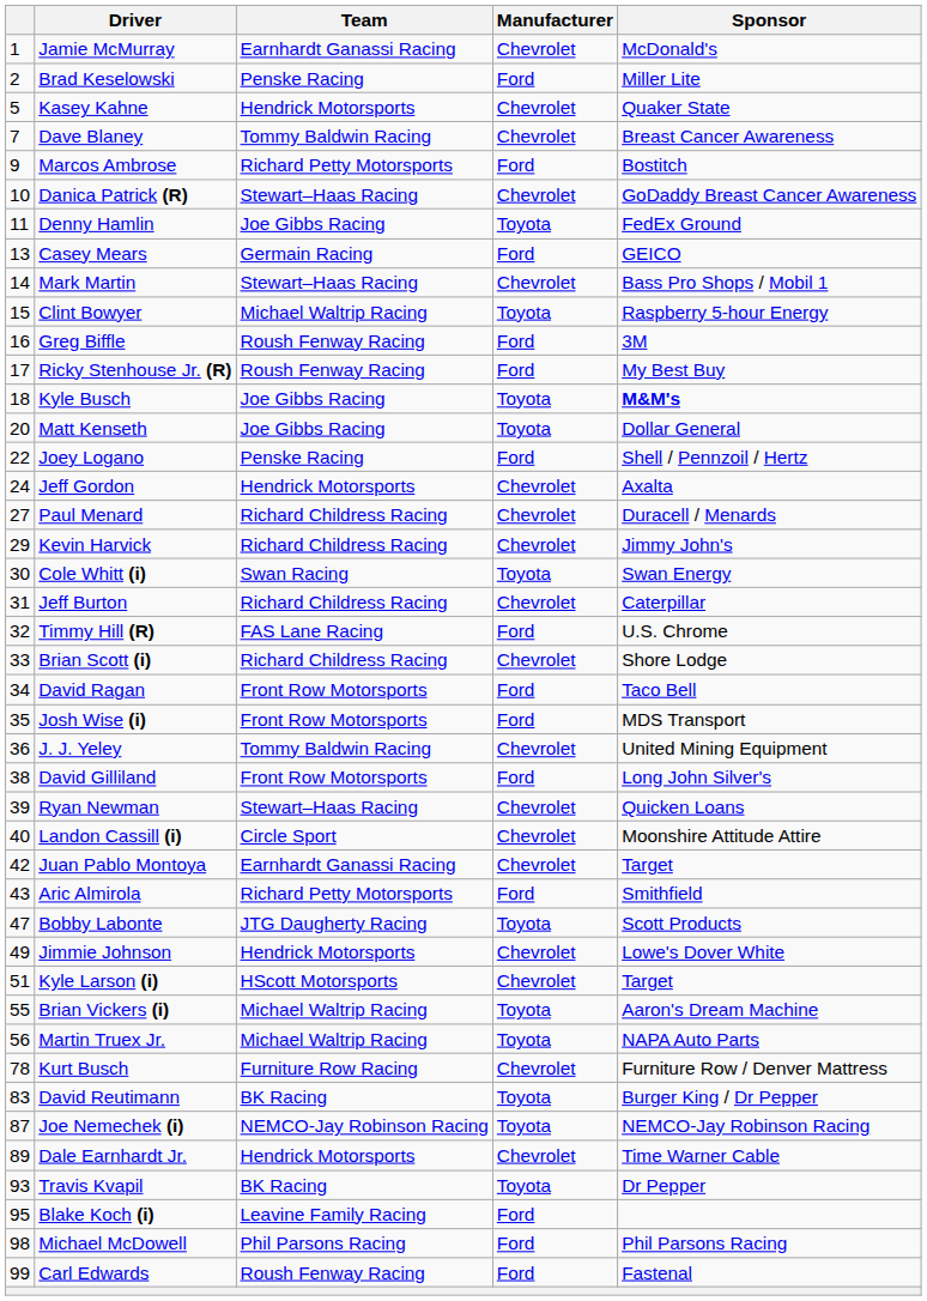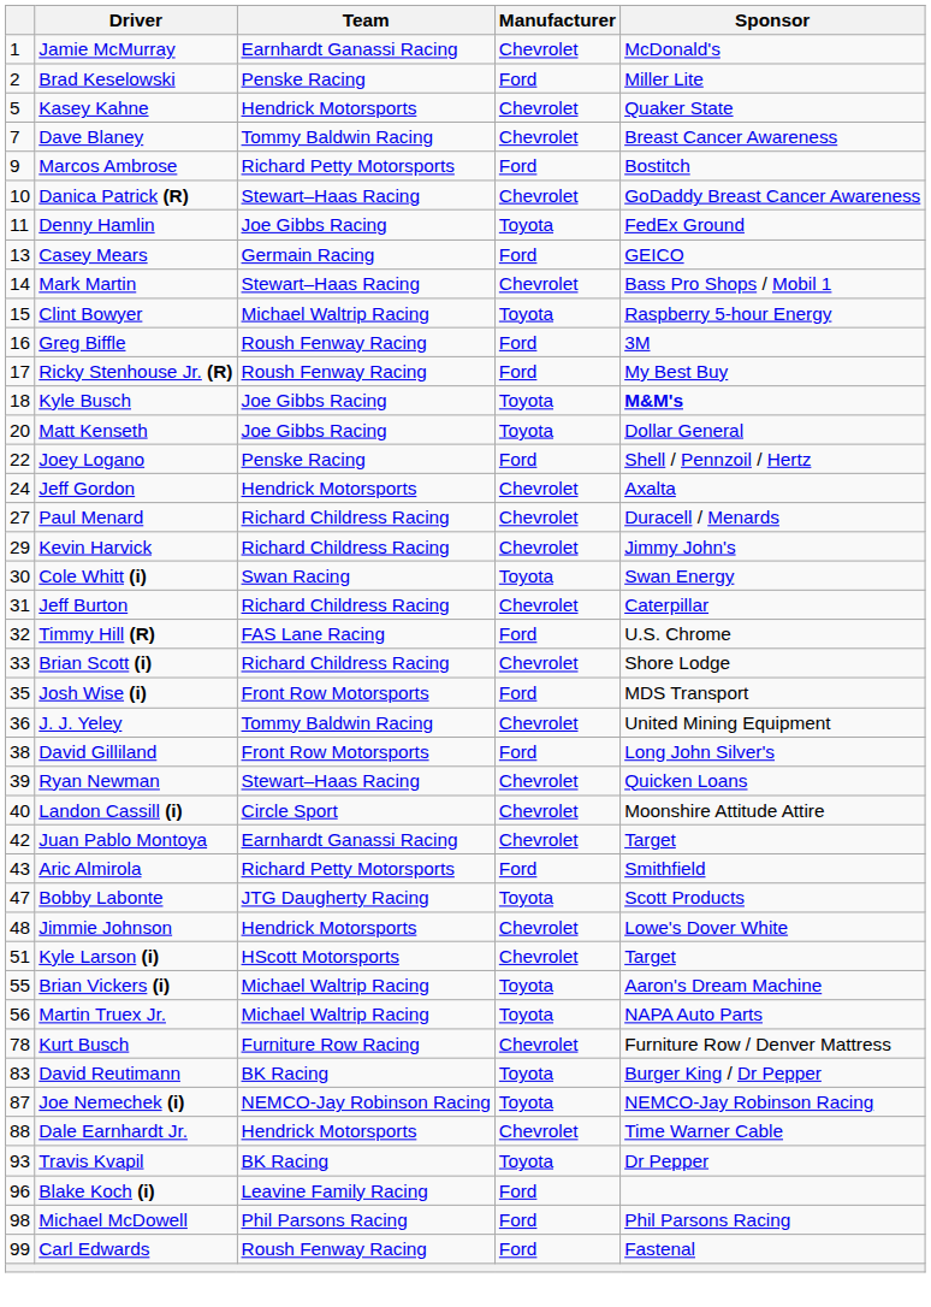- row: 34 | David Ragan | Front Row Motorsports | Ford | Taco Bell
Jimmie Johnson | column 1: 49 -> 48
Dale Earnhardt Jr. | column 1: 89 -> 88
Blake Koch (i) | column 1: 95 -> 96
